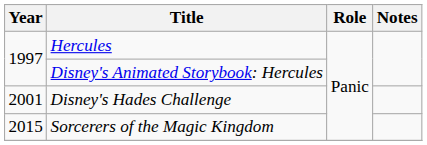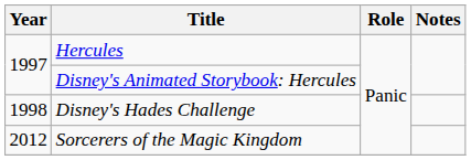Disney's Hades Challenge | Year: 2001 -> 1998
Sorcerers of the Magic Kingdom | Year: 2015 -> 2012
